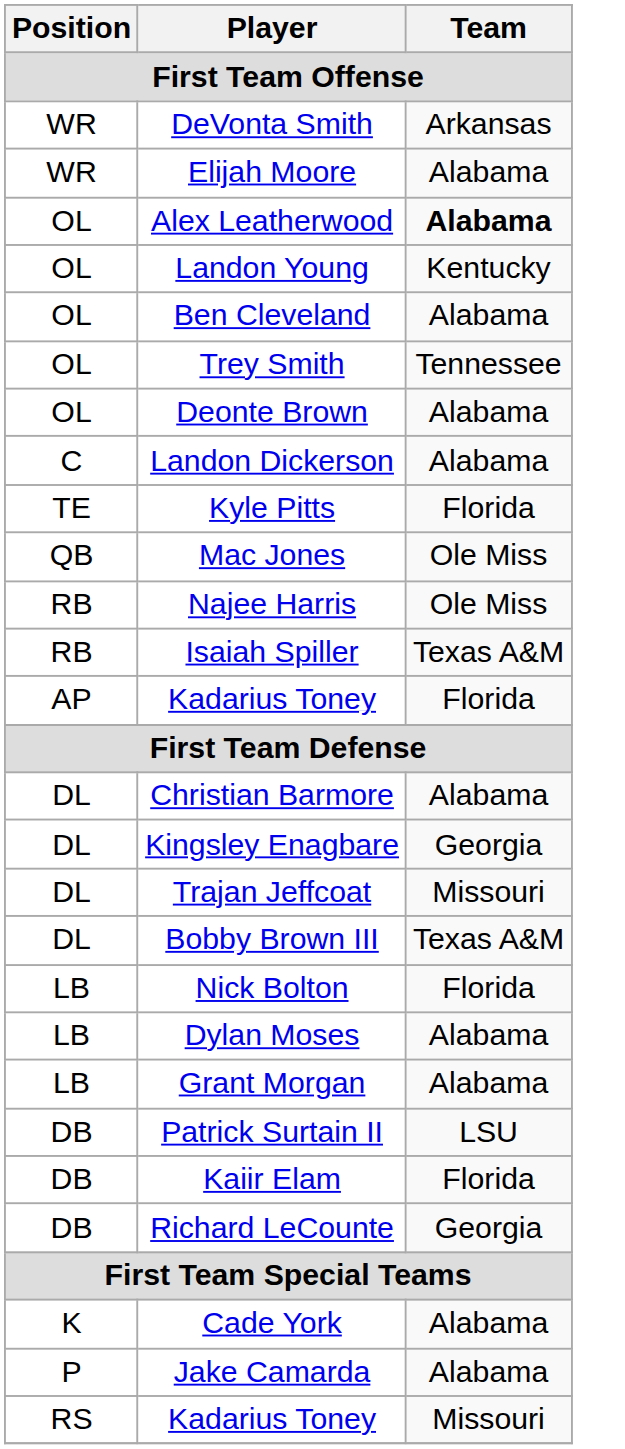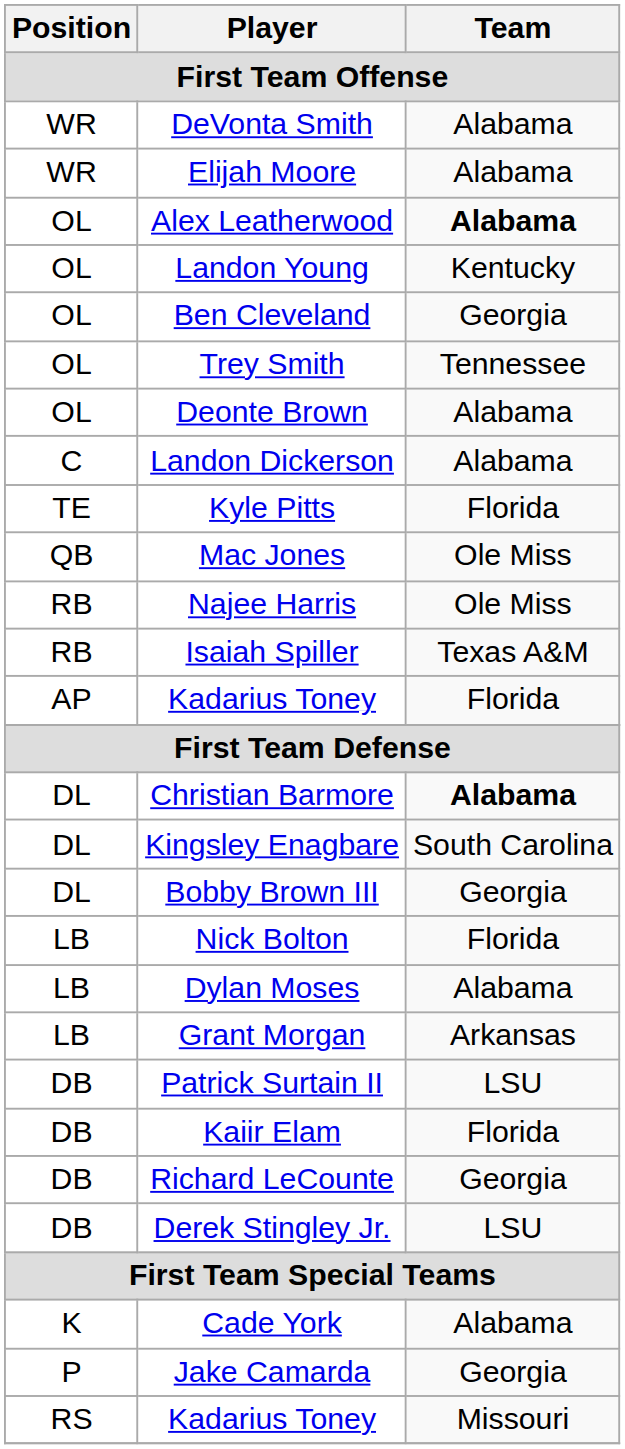DeVonta Smith | Team: Arkansas -> Alabama
Ben Cleveland | Team: Alabama -> Georgia
Christian Barmore | Team: normal -> bold
Kingsley Enagbare | Team: Georgia -> South Carolina
- row: DL | Trajan Jeffcoat | Missouri
Bobby Brown III | Team: Texas A&M -> Georgia
Grant Morgan | Team: Alabama -> Arkansas
+ row: DB | Derek Stingley Jr. | LSU
Jake Camarda | Team: Alabama -> Georgia
